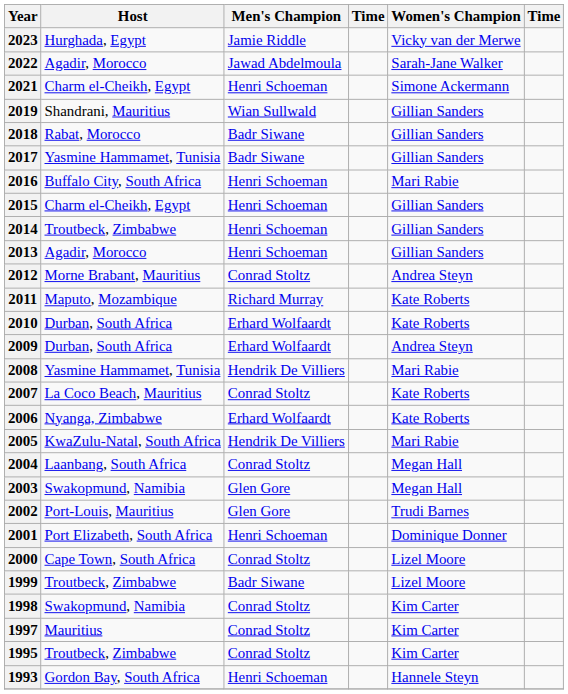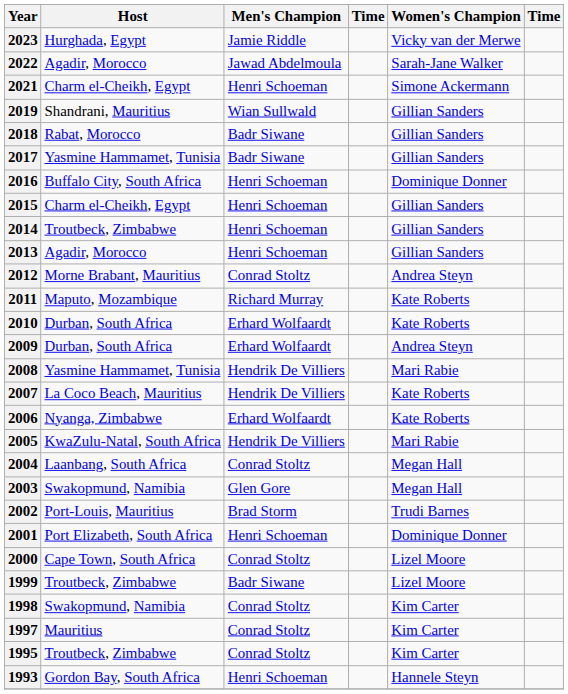2016 | Women's Champion: Mari Rabie -> Dominique Donner
2007 | Men's Champion: Conrad Stoltz -> Hendrik De Villiers
2002 | Men's Champion: Glen Gore -> Brad Storm
